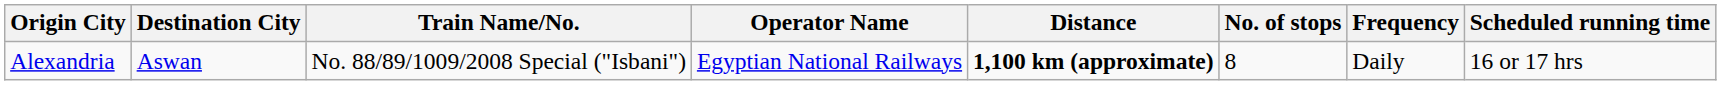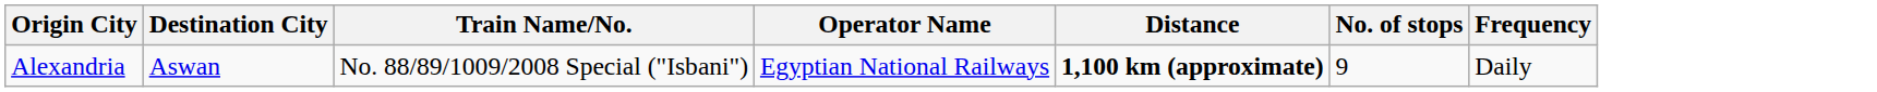- column: Scheduled running time | 16 or 17 hrs
Alexandria | No. of stops: 8 -> 9
